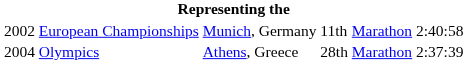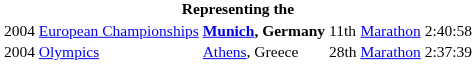European Championships | column 1: 2002 -> 2004
European Championships | column 3: normal -> bold
